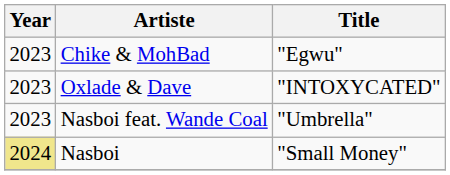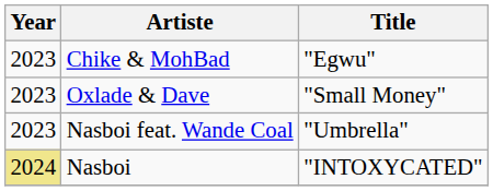Oxlade & Dave | Title: "INTOXYCATED" -> "Small Money"
Nasboi | Title: "Small Money" -> "INTOXYCATED"
